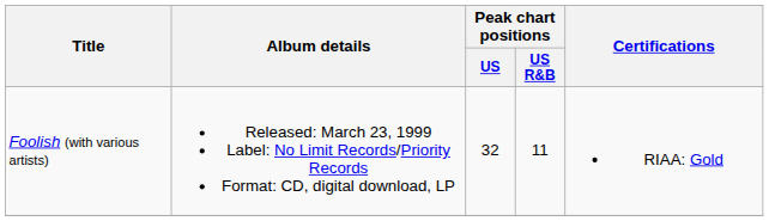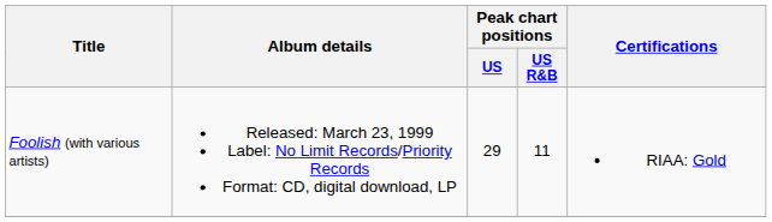Foolish (with various artists) | Peak chart positions / US: 32 -> 29
